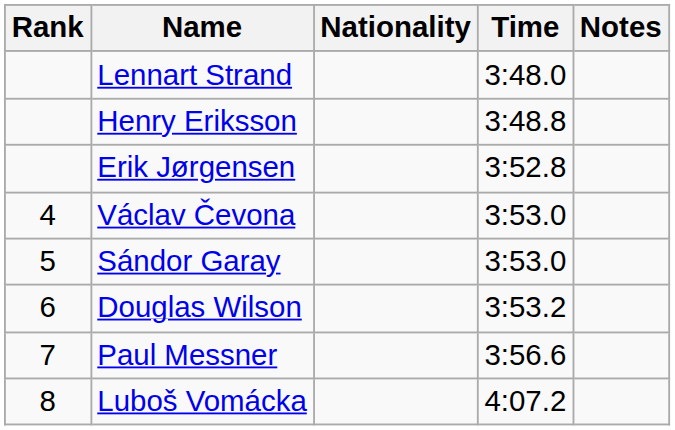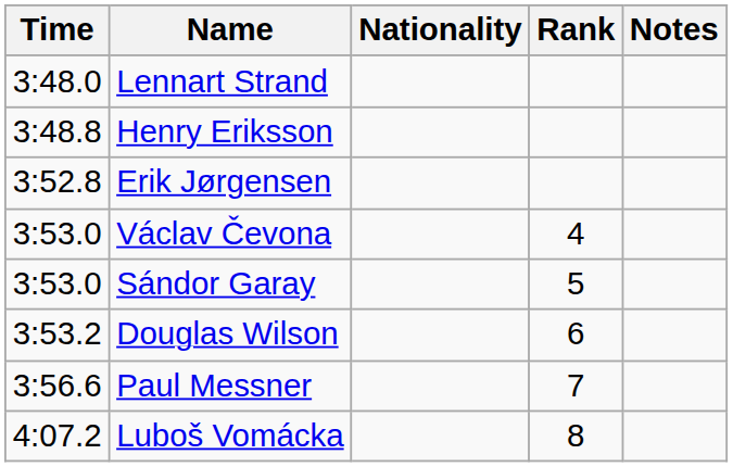columns swapped: Rank <-> Time
